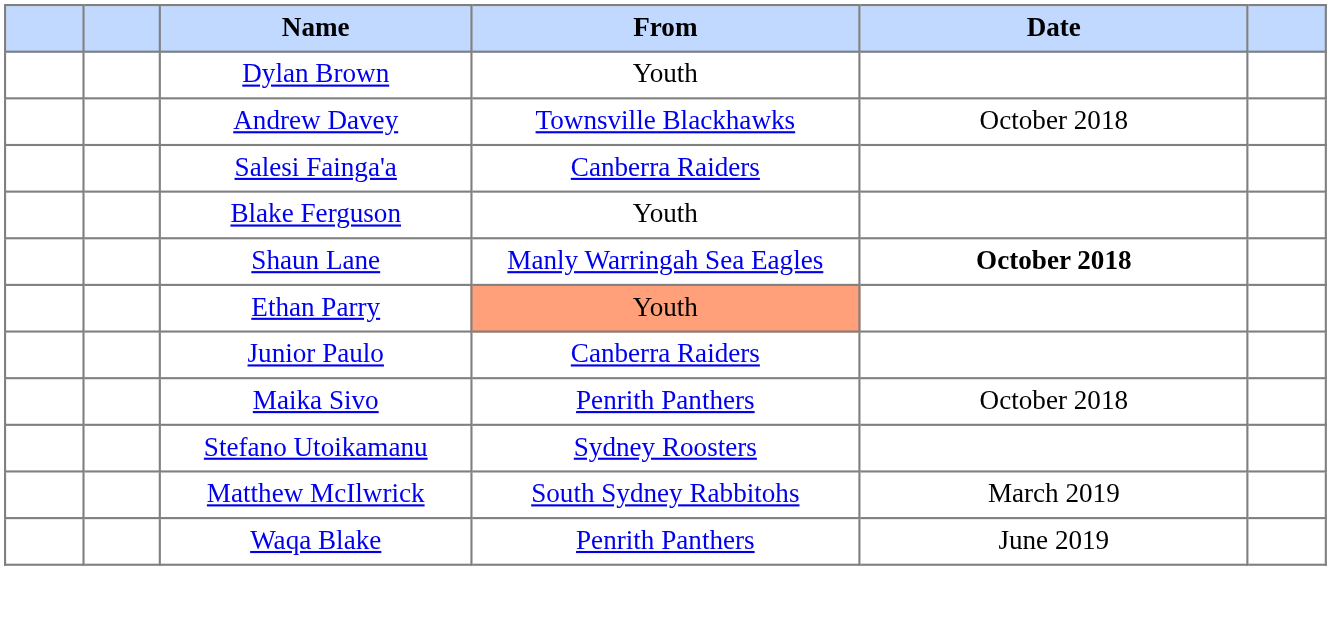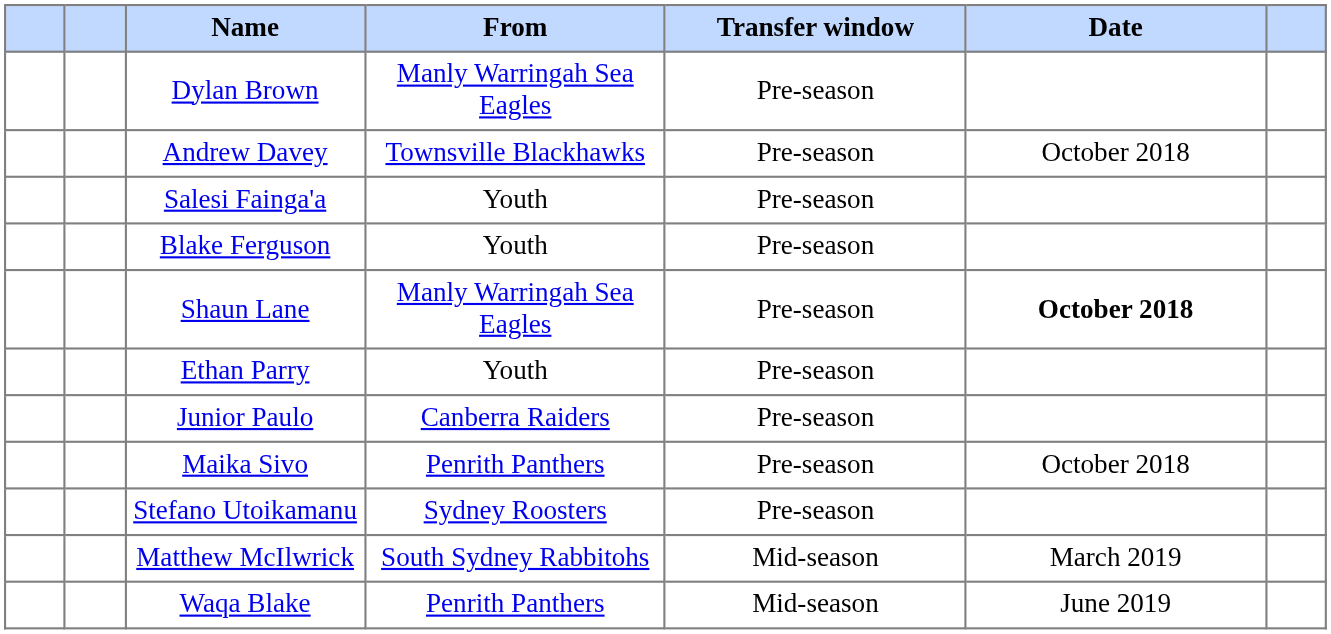+ column: Transfer window | Pre-season | Pre-season | Pre-season | Pre-season | Pre-season | Pre-season | Pre-season | Pre-season | Pre-season | Mid-season | Mid-season
Dylan Brown | From: Youth -> Manly Warringah Sea Eagles
Salesi Fainga'a | From: Canberra Raiders -> Youth
Ethan Parry | From: lightsalmon background -> no background
